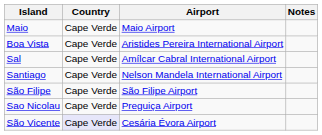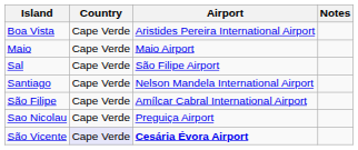rows swapped: Boa Vista <-> Maio
Sal | Airport: Amílcar Cabral International Airport -> São Filipe Airport
São Filipe | Airport: São Filipe Airport -> Amílcar Cabral International Airport
São Vicente | Airport: normal -> bold
